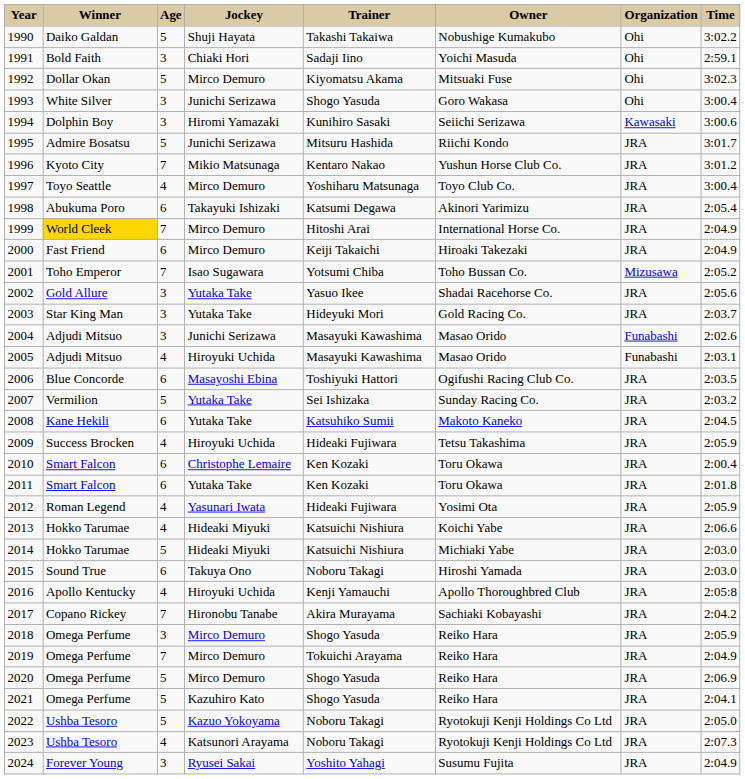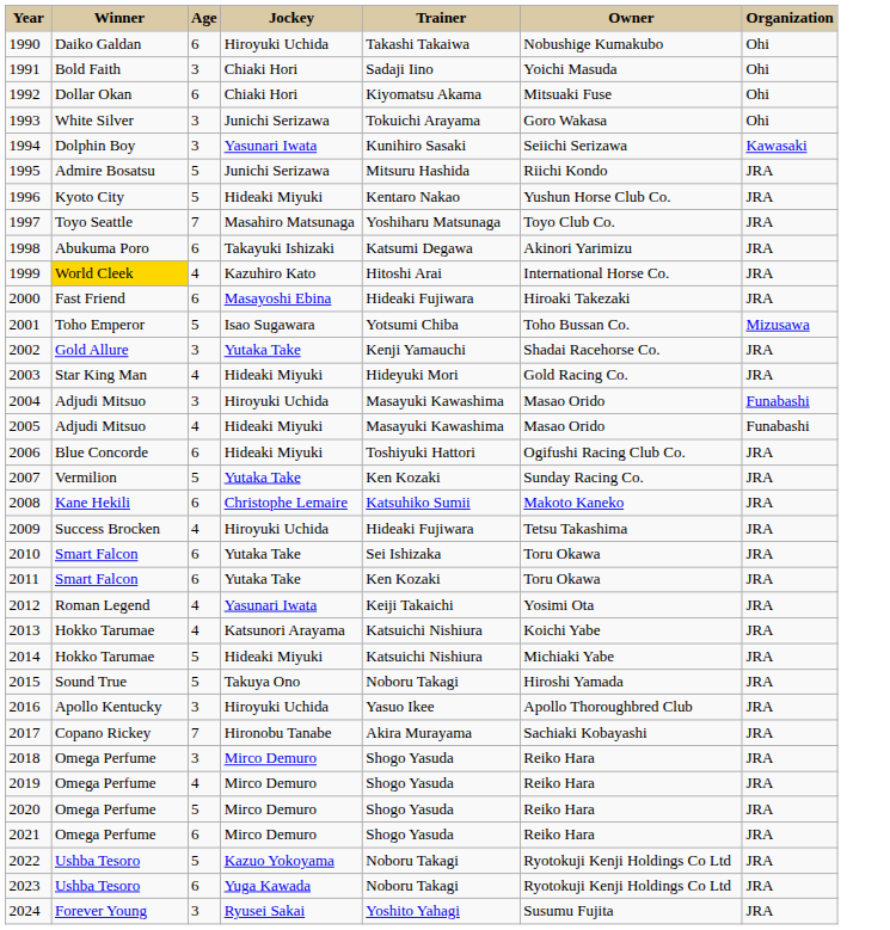- column: Time | 3:02.2 | 2:59.1 | 3:02.3 | 3:00.4 | 3:00.6 | 3:01.7 | 3:01.2 | 3:00.4 | 2:05.4 | 2:04.9 | 2:04.9 | 2:05.2 | 2:05.6 | 2:03.7 | 2:02.6 | 2:03.1 | 2:03.5 | 2:03.2 | 2:04.5 | 2:05.9 | 2:00.4 | 2:01.8 | 2:05.9 | 2:06.6 | 2:03.0 | 2:03.0 | 2:05:8 | 2:04.2 | 2:05.9 | 2:04.9 | 2:06.9 | 2:04.1 | 2:05.0 | 2:07.3 | 2:04.9
1990 | Age: 5 -> 6
1990 | Jockey: Shuji Hayata -> Hiroyuki Uchida
1992 | Age: 5 -> 6
1992 | Jockey: Mirco Demuro -> Chiaki Hori
1993 | Trainer: Shogo Yasuda -> Tokuichi Arayama
1994 | Jockey: Hiromi Yamazaki -> Yasunari Iwata
1996 | Age: 7 -> 5
1996 | Jockey: Mikio Matsunaga -> Hideaki Miyuki
1997 | Age: 4 -> 7
1997 | Jockey: Mirco Demuro -> Masahiro Matsunaga
1999 | Age: 7 -> 4
1999 | Jockey: Mirco Demuro -> Kazuhiro Kato
2000 | Jockey: Mirco Demuro -> Masayoshi Ebina
2000 | Trainer: Keiji Takaichi -> Hideaki Fujiwara
2001 | Age: 7 -> 5
2002 | Trainer: Yasuo Ikee -> Kenji Yamauchi
2003 | Age: 3 -> 4
2003 | Jockey: Yutaka Take -> Hideaki Miyuki
2004 | Jockey: Junichi Serizawa -> Hiroyuki Uchida
2005 | Jockey: Hiroyuki Uchida -> Hideaki Miyuki
2006 | Jockey: Masayoshi Ebina -> Hideaki Miyuki
2007 | Trainer: Sei Ishizaka -> Ken Kozaki
2008 | Jockey: Yutaka Take -> Christophe Lemaire
2010 | Jockey: Christophe Lemaire -> Yutaka Take
2010 | Trainer: Ken Kozaki -> Sei Ishizaka
2012 | Trainer: Hideaki Fujiwara -> Keiji Takaichi
2013 | Jockey: Hideaki Miyuki -> Katsunori Arayama
2015 | Age: 6 -> 5
2016 | Age: 4 -> 3
2016 | Trainer: Kenji Yamauchi -> Yasuo Ikee
2019 | Age: 7 -> 4
2019 | Trainer: Tokuichi Arayama -> Shogo Yasuda
2021 | Age: 5 -> 6
2021 | Jockey: Kazuhiro Kato -> Mirco Demuro
2023 | Age: 4 -> 6
2023 | Jockey: Katsunori Arayama -> Yuga Kawada
